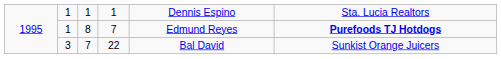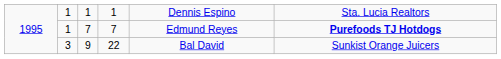1 / 7 | column 3: 8 -> 7
3 | column 3: 7 -> 9
